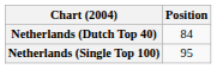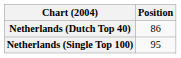Netherlands (Dutch Top 40) | Position: 84 -> 86
